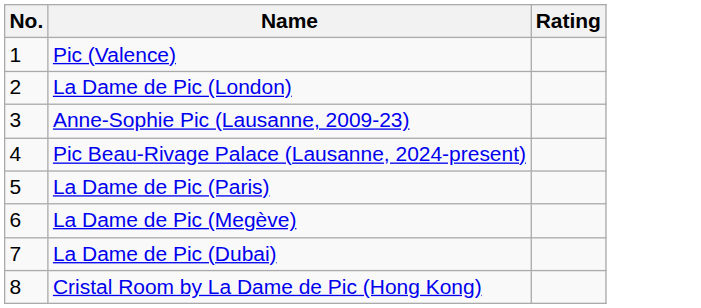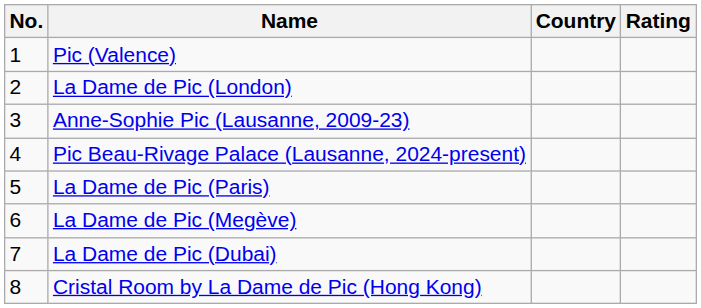+ column: Country
